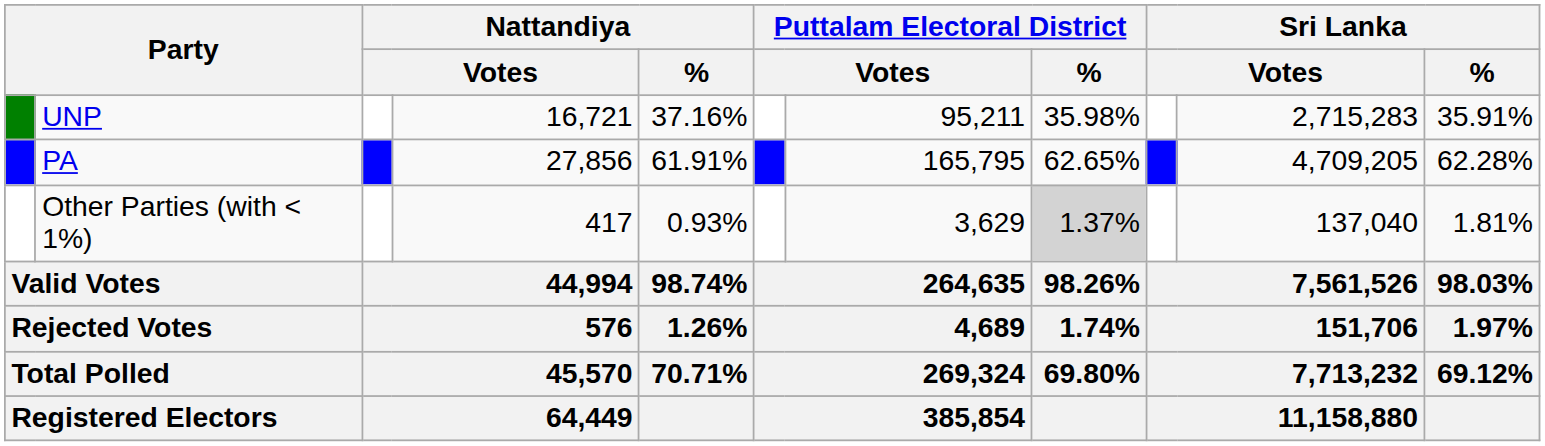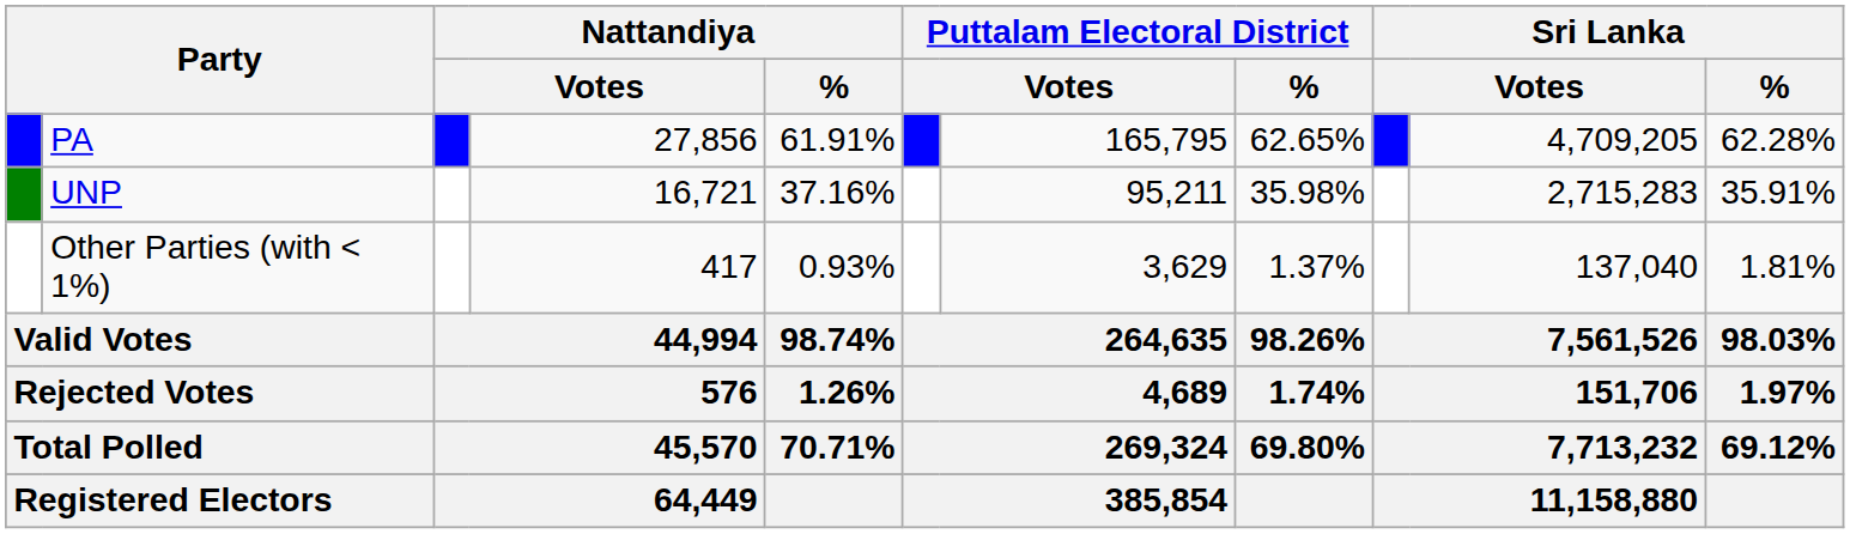rows swapped: PA <-> UNP
Other Parties (with < 1%) | Puttalam Electoral District / %: lightgrey background -> no background
